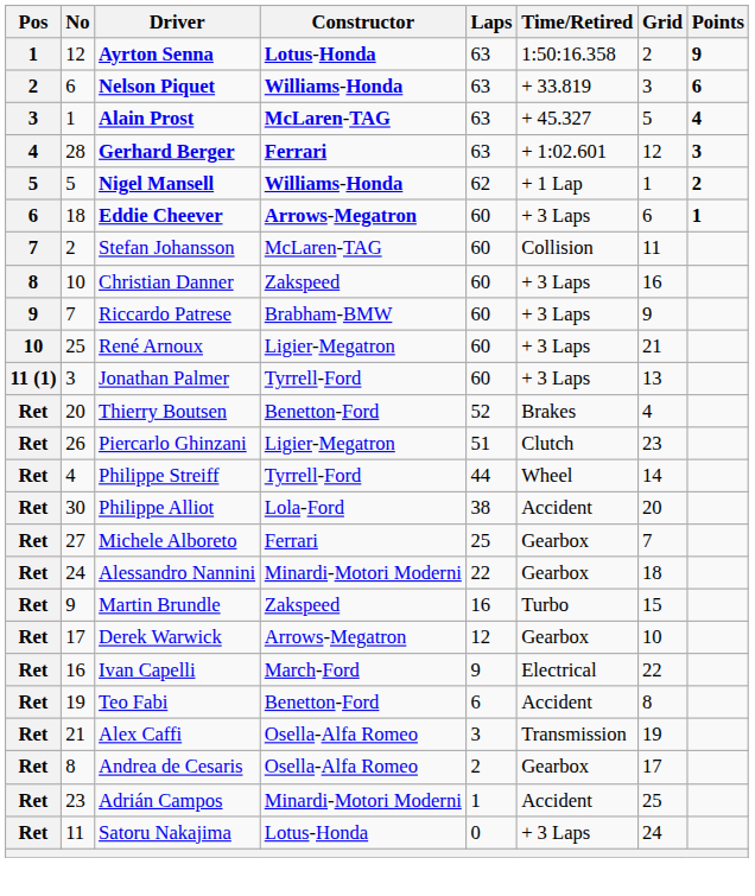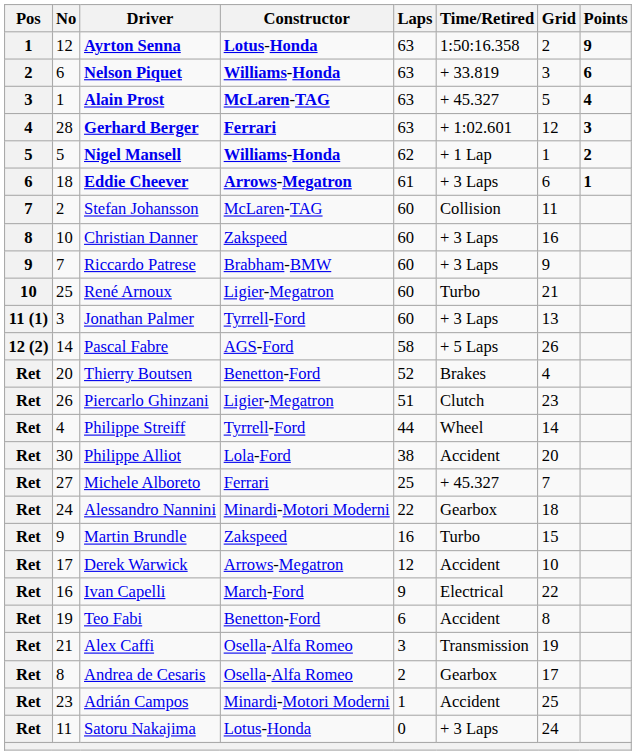Eddie Cheever | Laps: 60 -> 61
René Arnoux | Time/Retired: + 3 Laps -> Turbo
+ row: 12 (2) | 14 | Pascal Fabre | AGS-Ford | 58 | + 5 Laps | 26
Michele Alboreto | Time/Retired: Gearbox -> + 45.327
Derek Warwick | Time/Retired: Gearbox -> Accident
